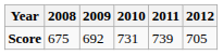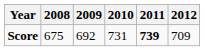Score | 2011: normal -> bold
Score | 2012: 705 -> 709
